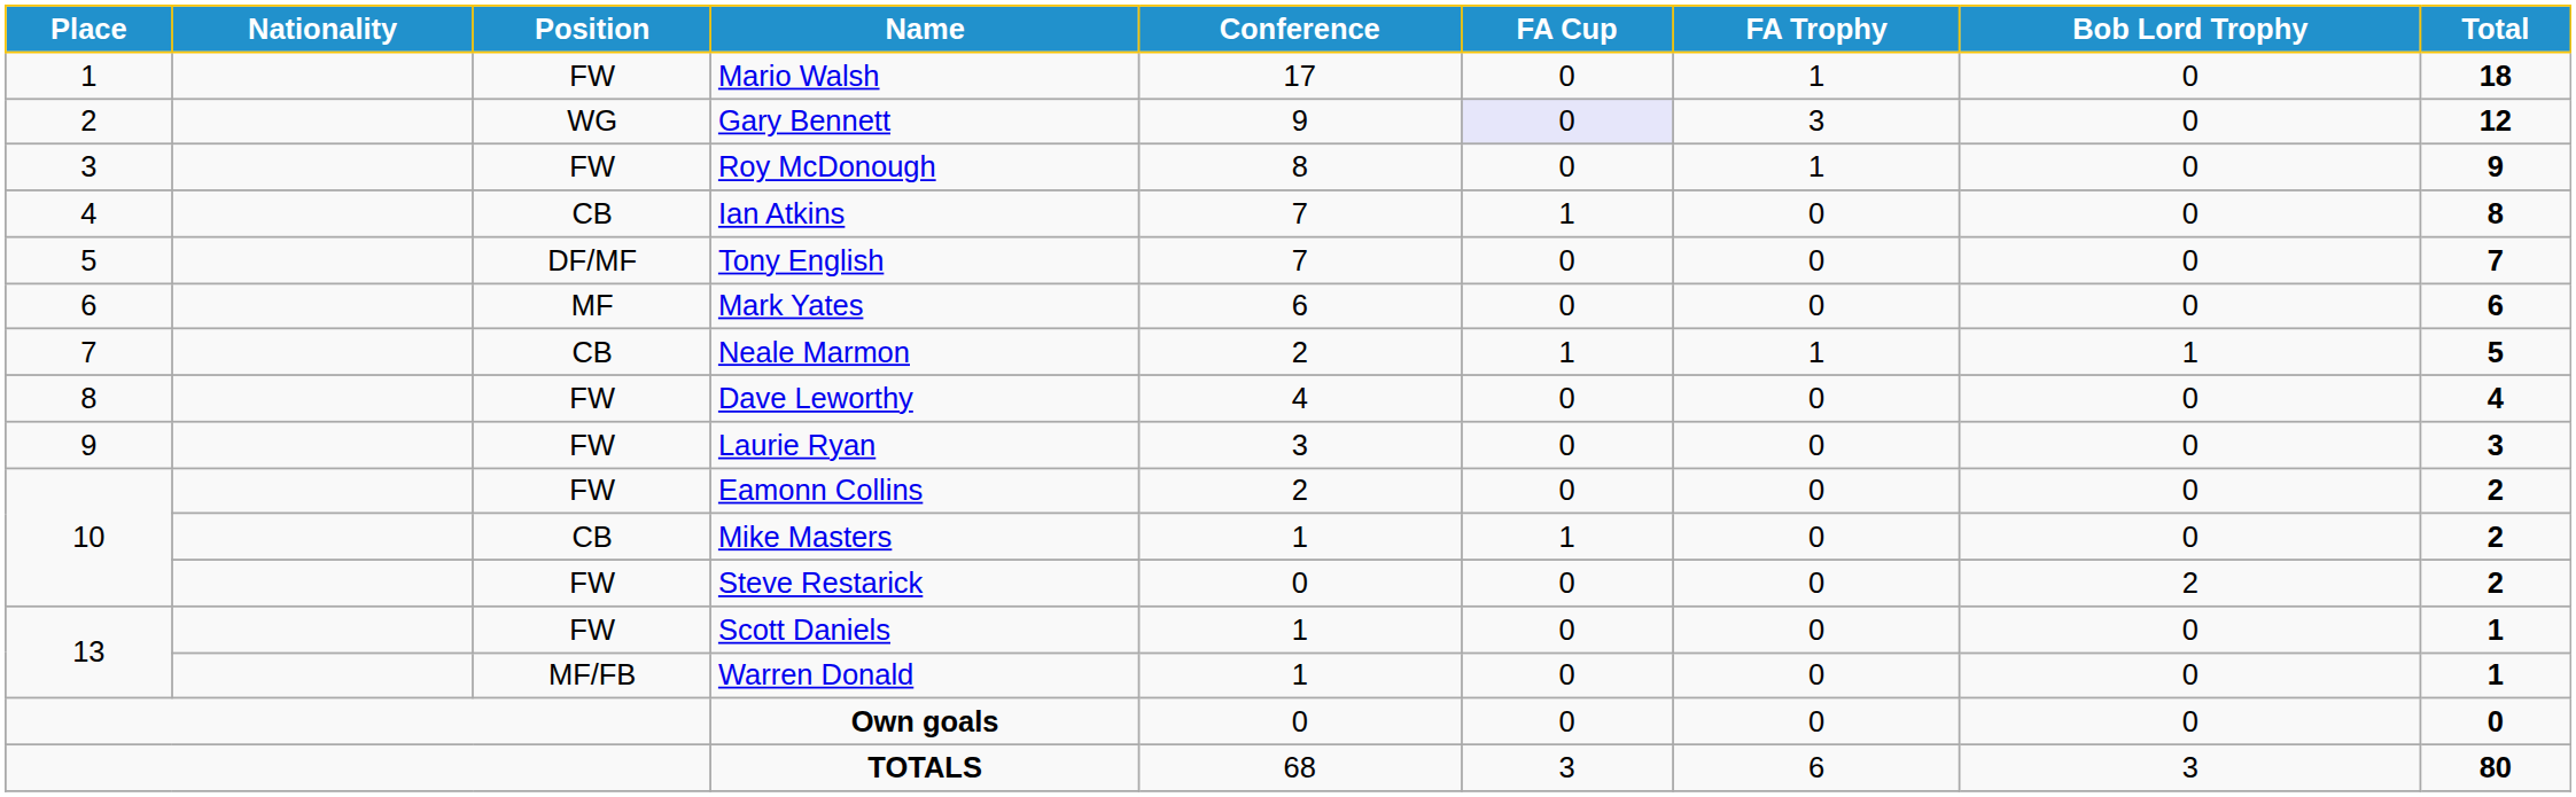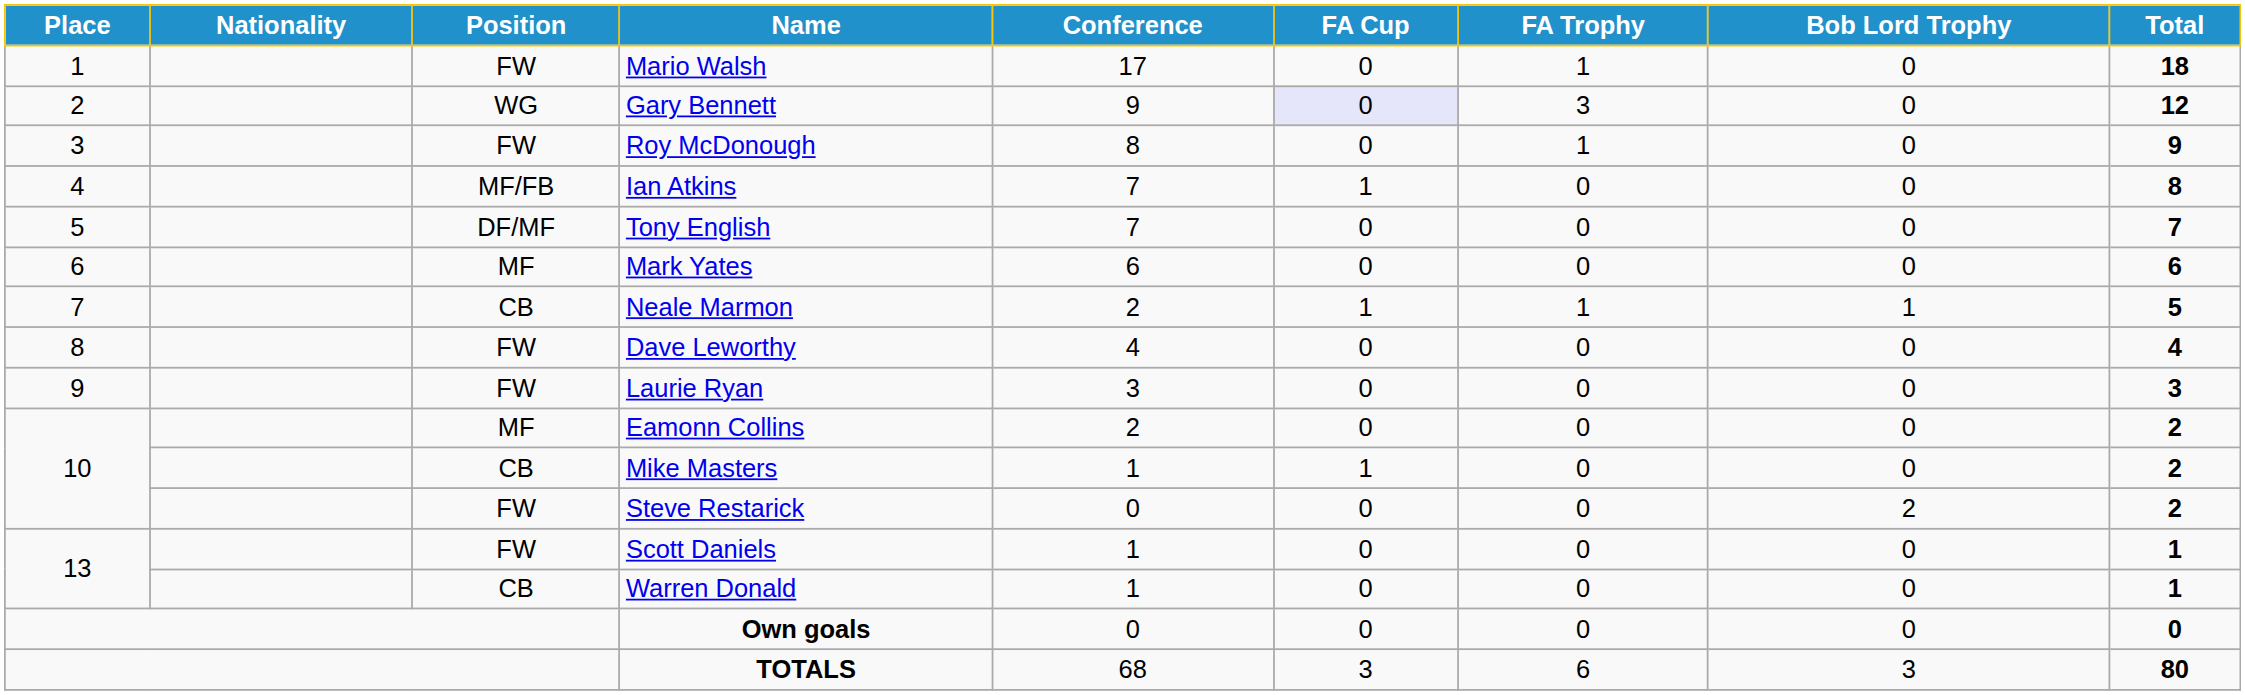Ian Atkins | Position: CB -> MF/FB
Eamonn Collins | Position: FW -> MF
Warren Donald | Position: MF/FB -> CB
